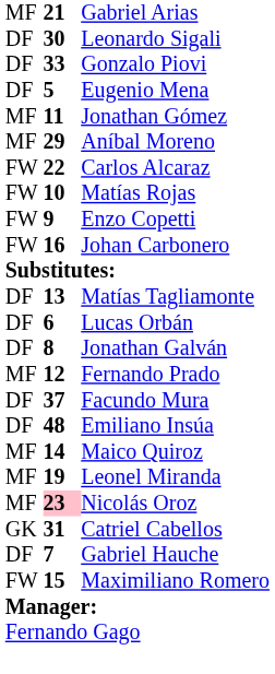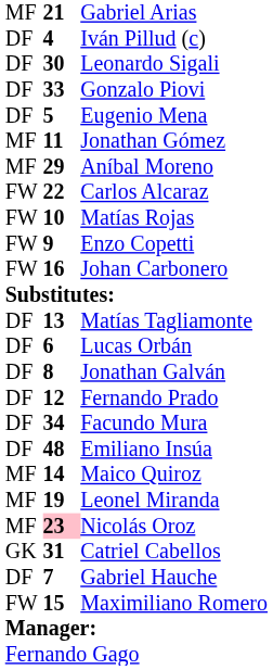+ row: DF | 4 | Iván Pillud (c)
Fernando Prado | column 1: MF -> DF
Facundo Mura | column 2: 37 -> 34
